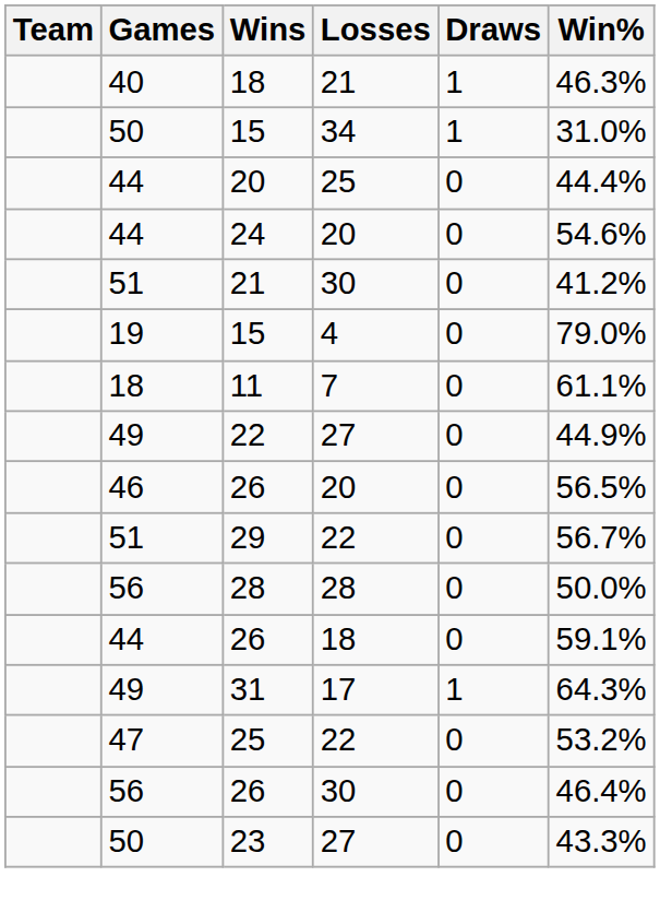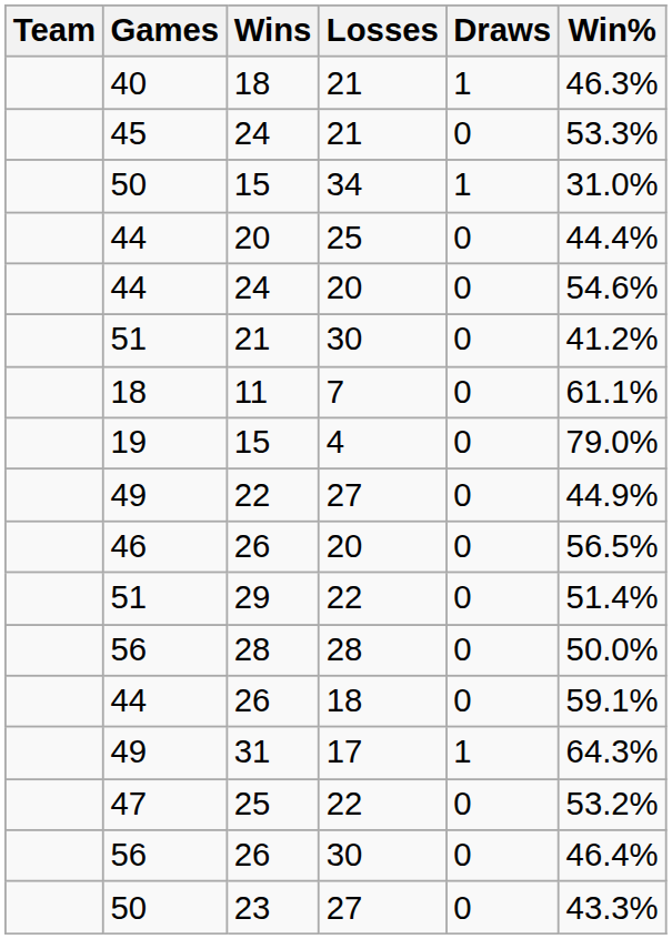+ row: 45 | 24 | 21 | 0 | 53.3%
rows swapped: 15 / 4 <-> 11
29 | Win%: 56.7% -> 51.4%
